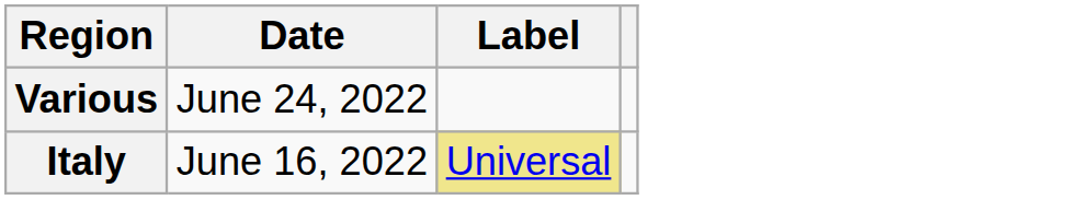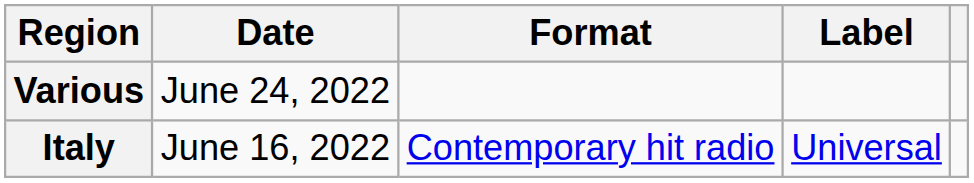+ column: Format | Contemporary hit radio
Italy | Label: khaki background -> no background
